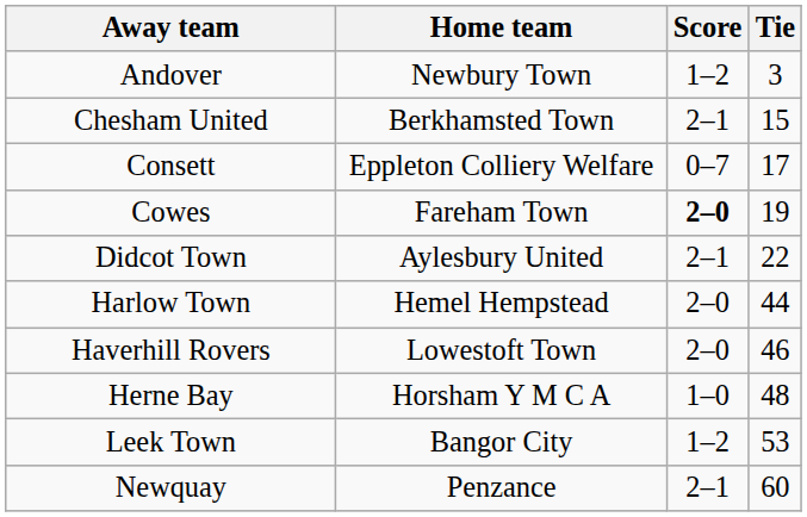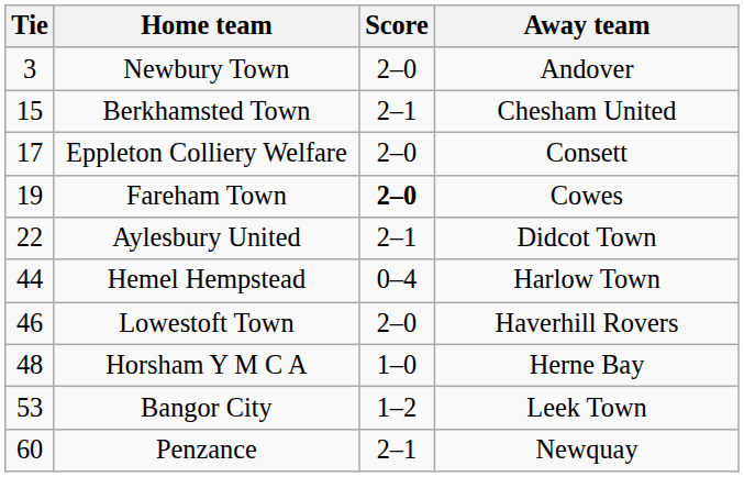columns swapped: Tie <-> Away team
Newbury Town | Score: 1–2 -> 2–0
Eppleton Colliery Welfare | Score: 0–7 -> 2–0
Hemel Hempstead | Score: 2–0 -> 0–4
